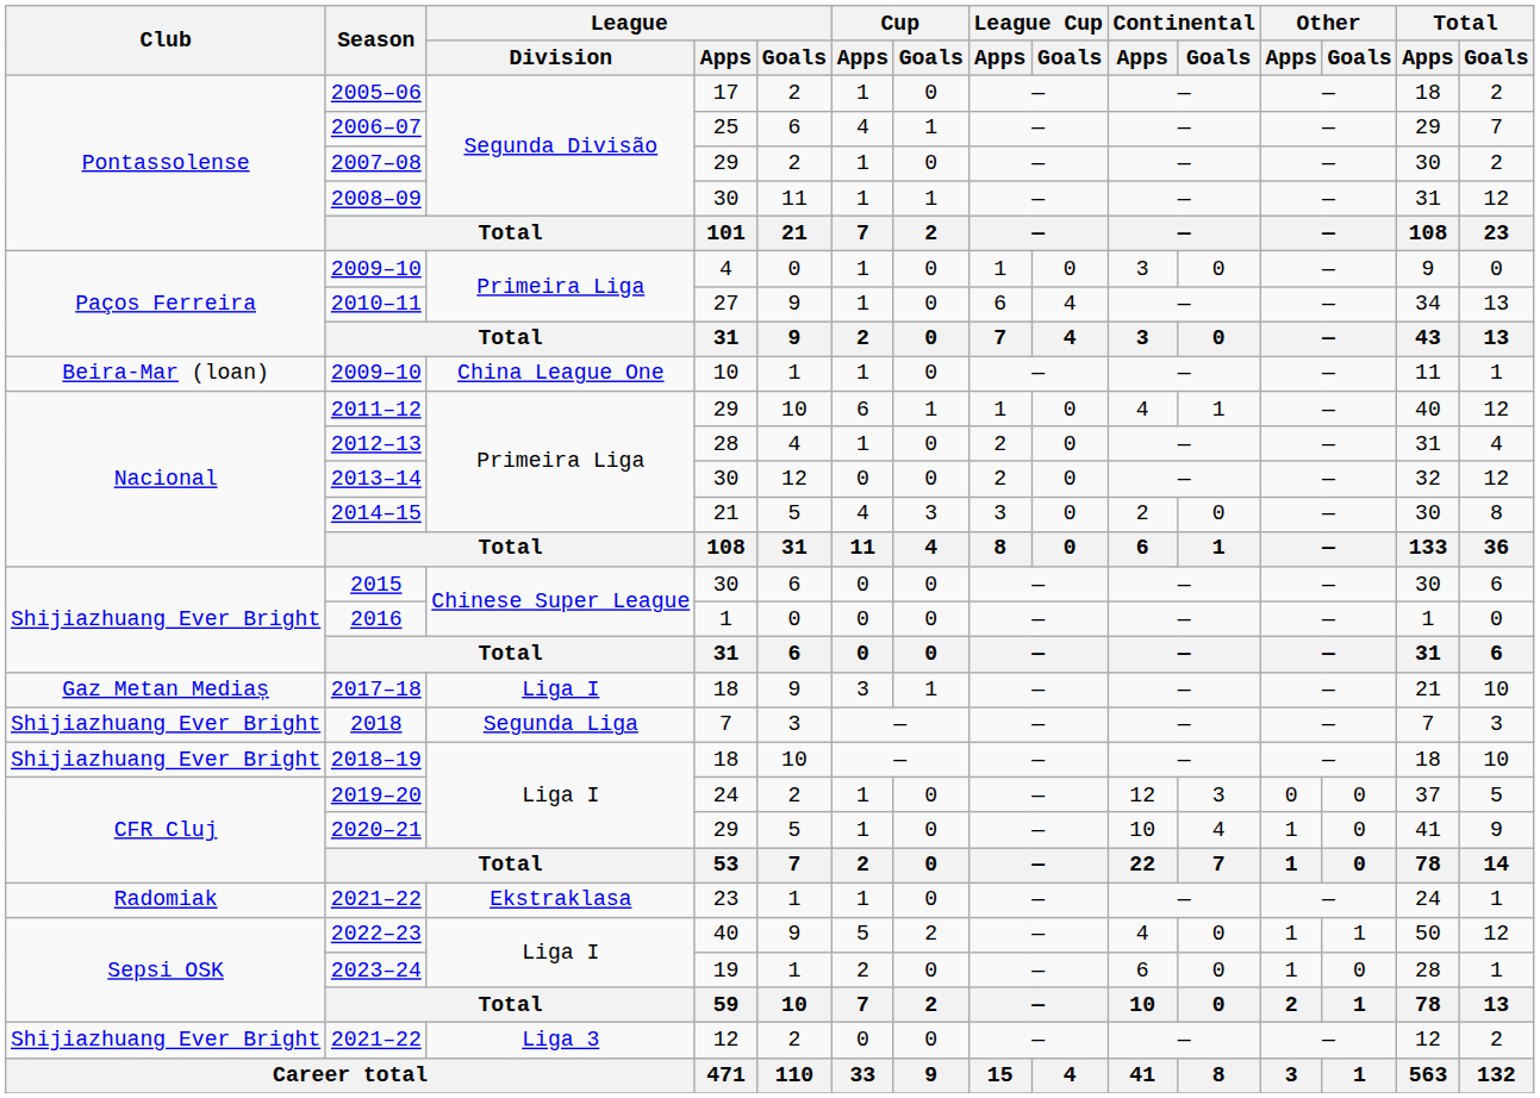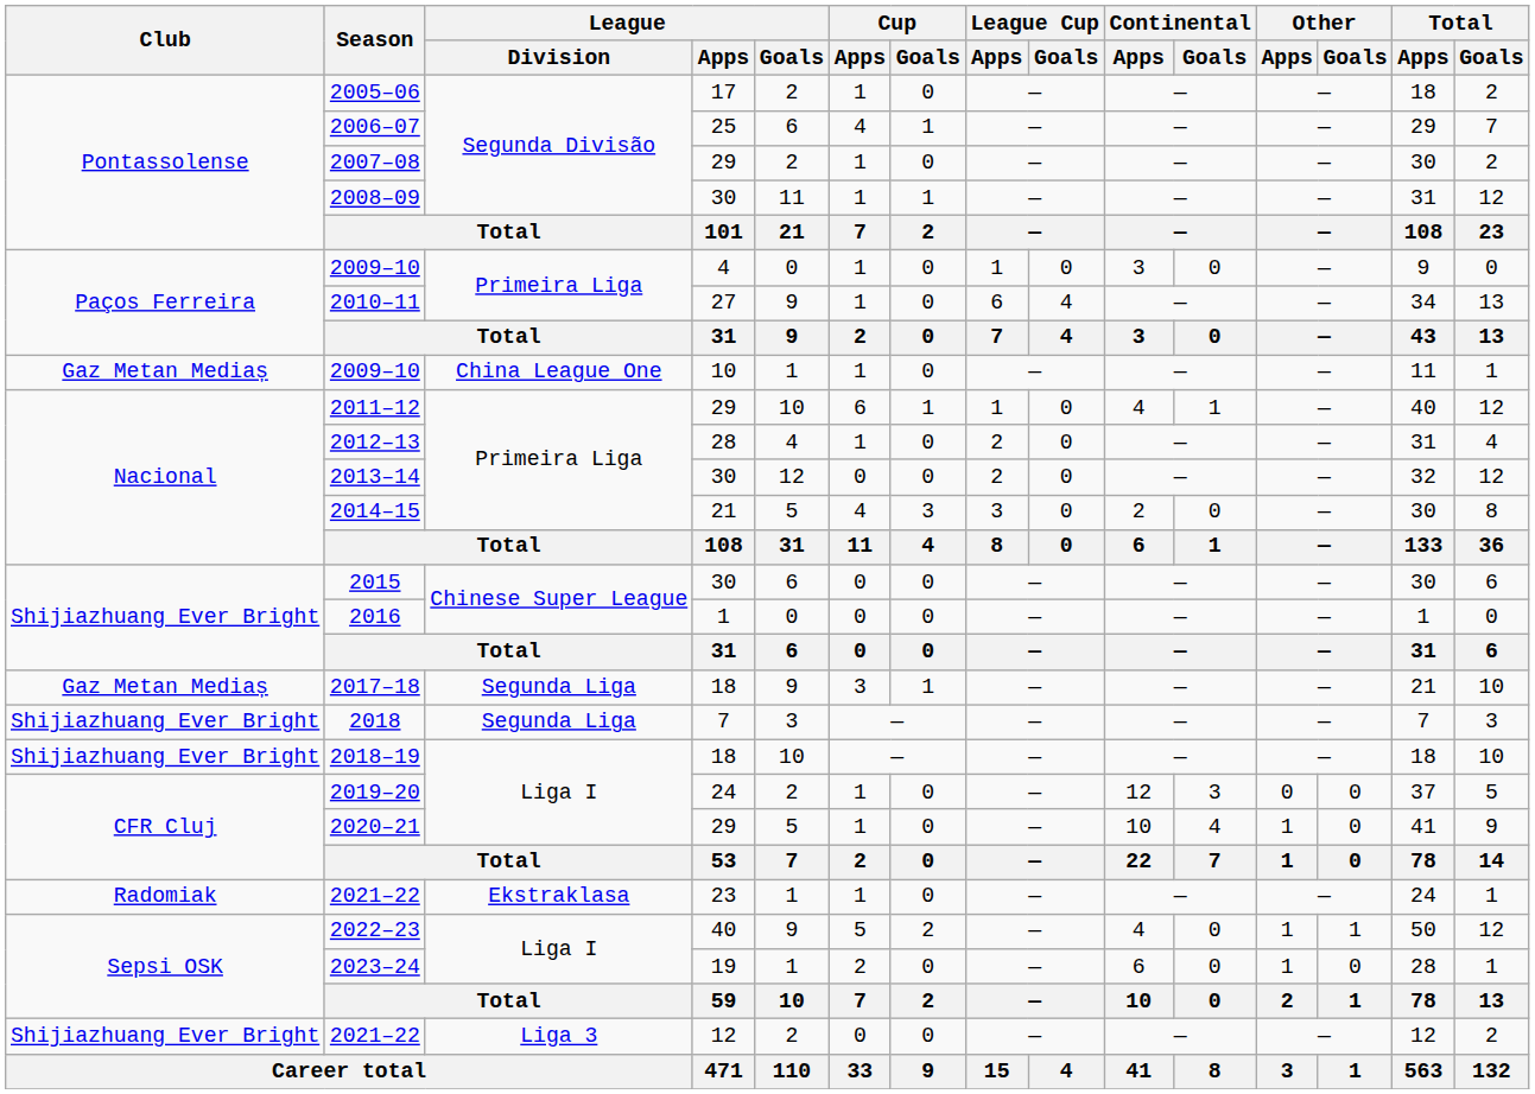2009–10 / 10 | Club: Beira-Mar (loan) -> Gaz Metan Mediaș
2017–18 | League / Division: Liga I -> Segunda Liga
